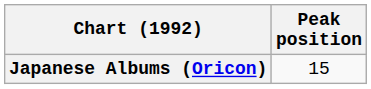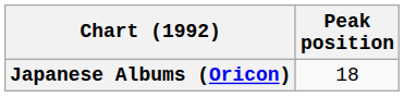Japanese Albums (Oricon) | Peak position: 15 -> 18
